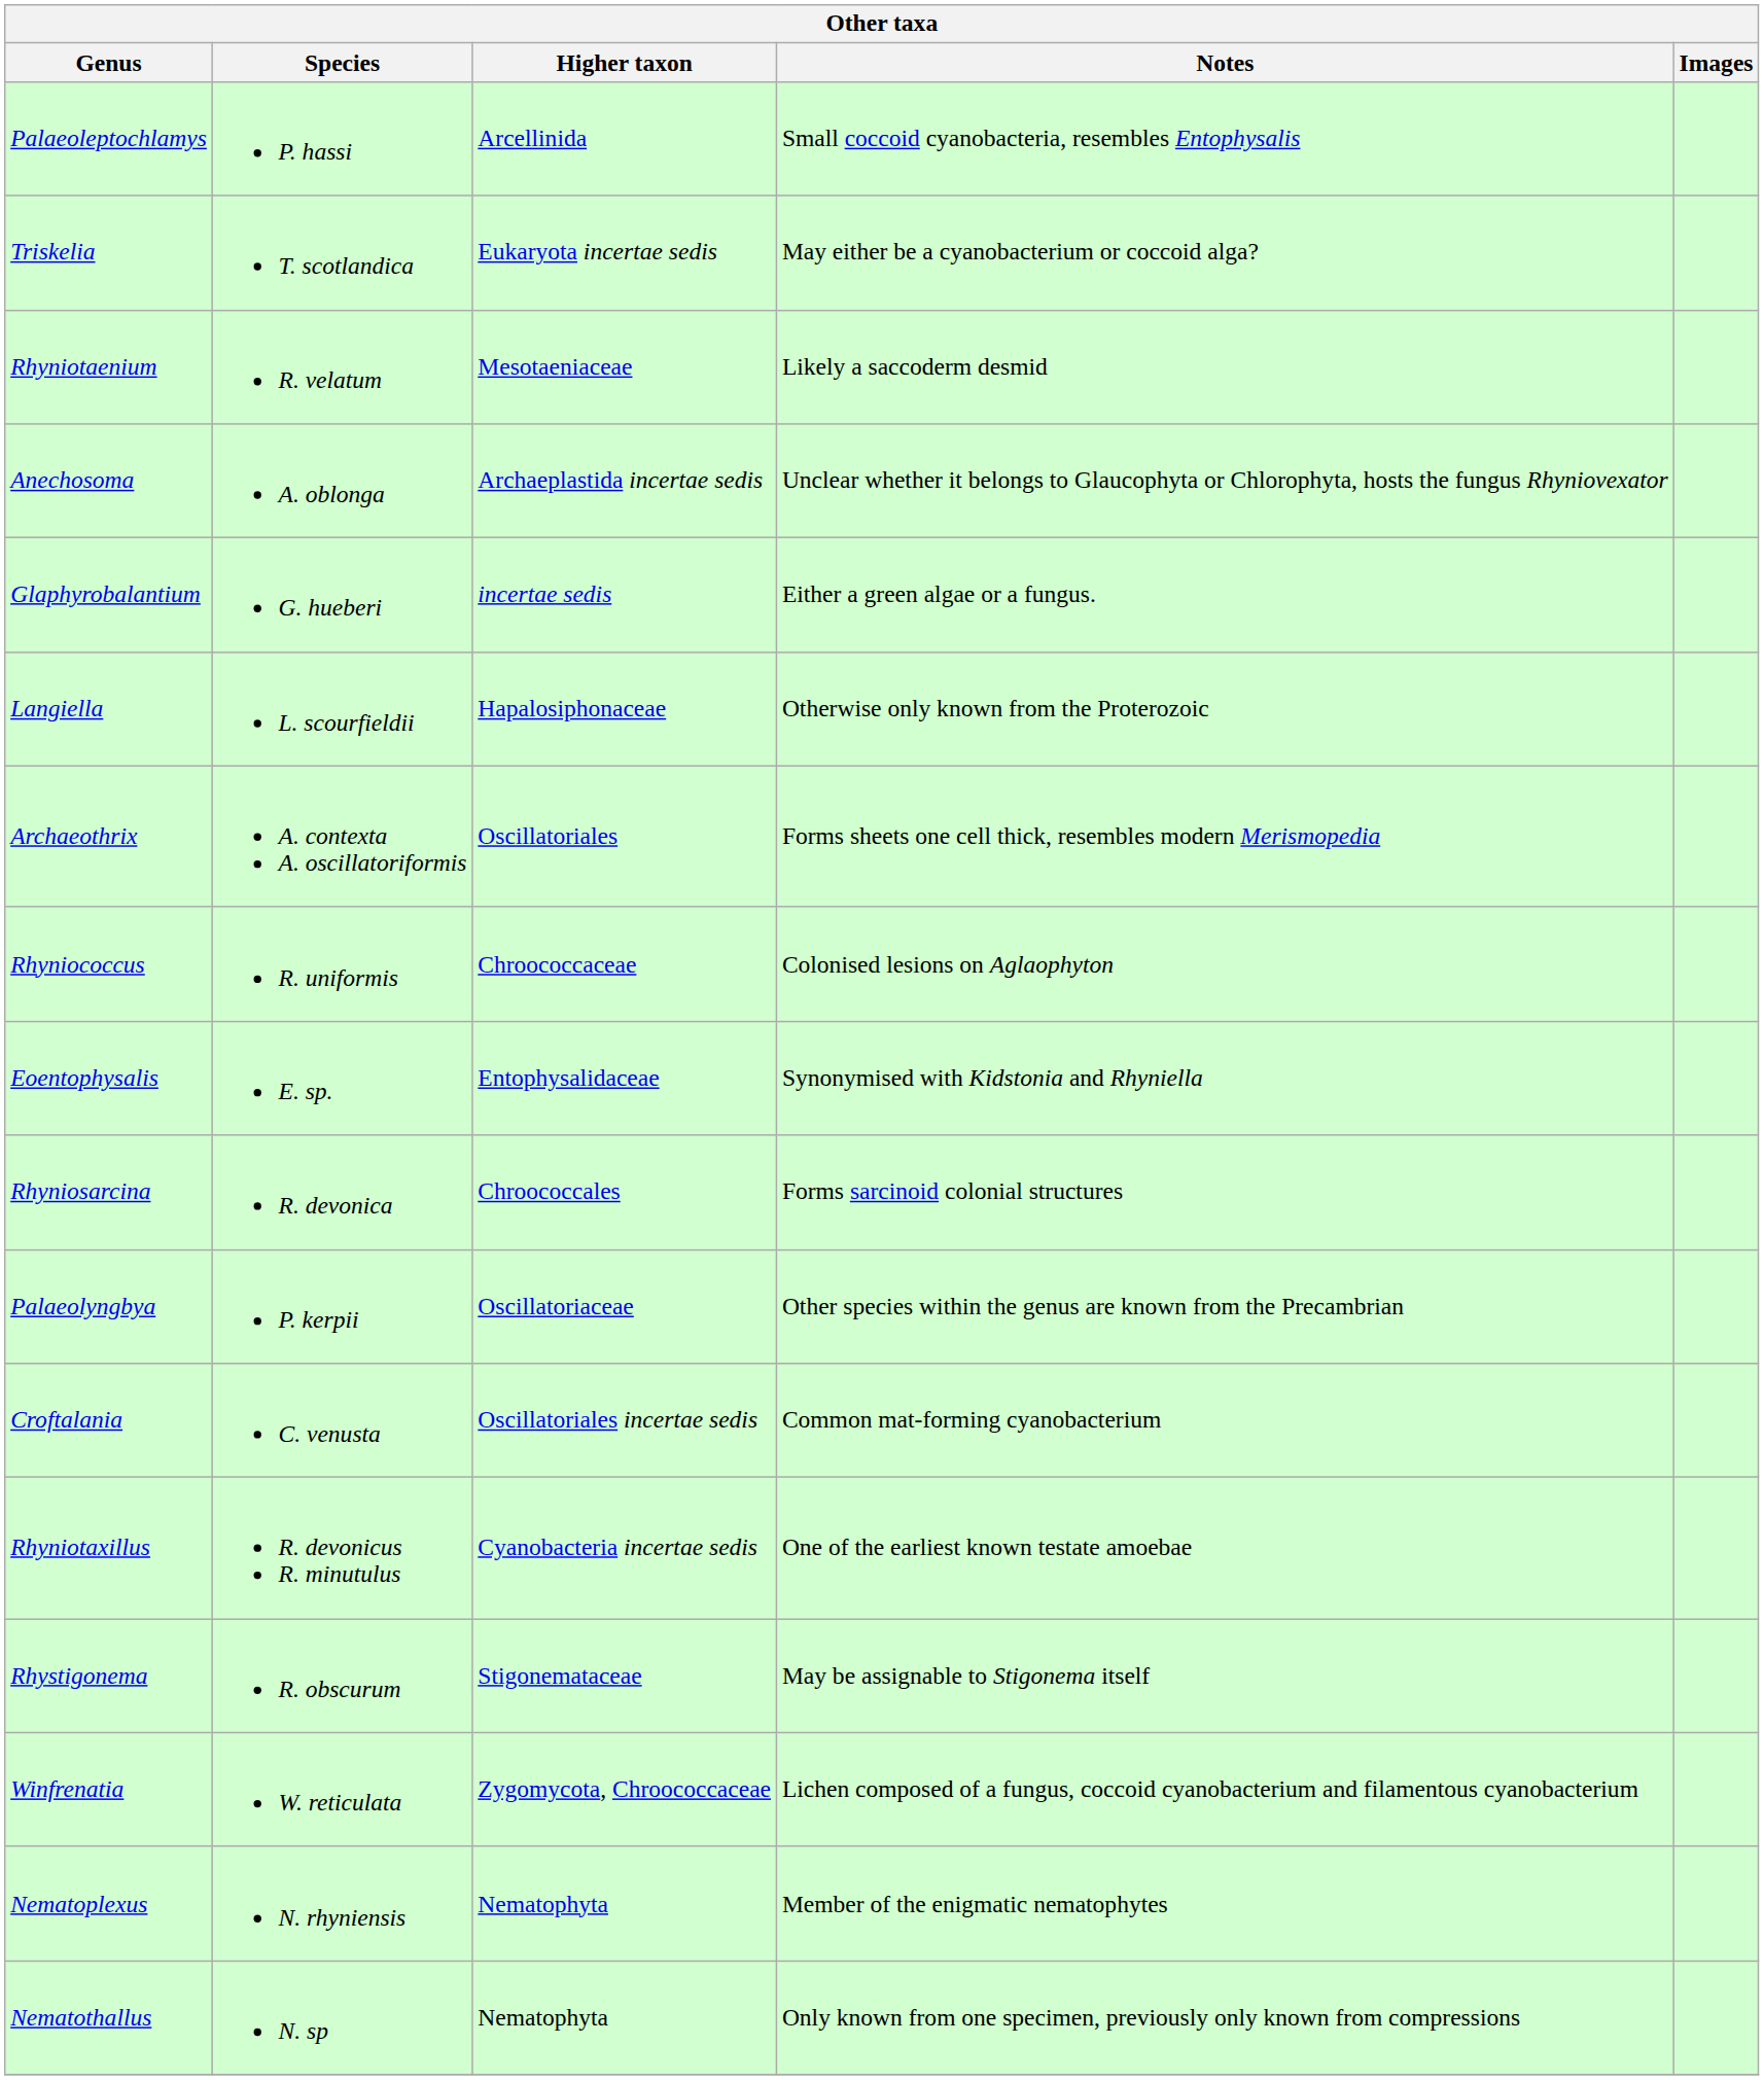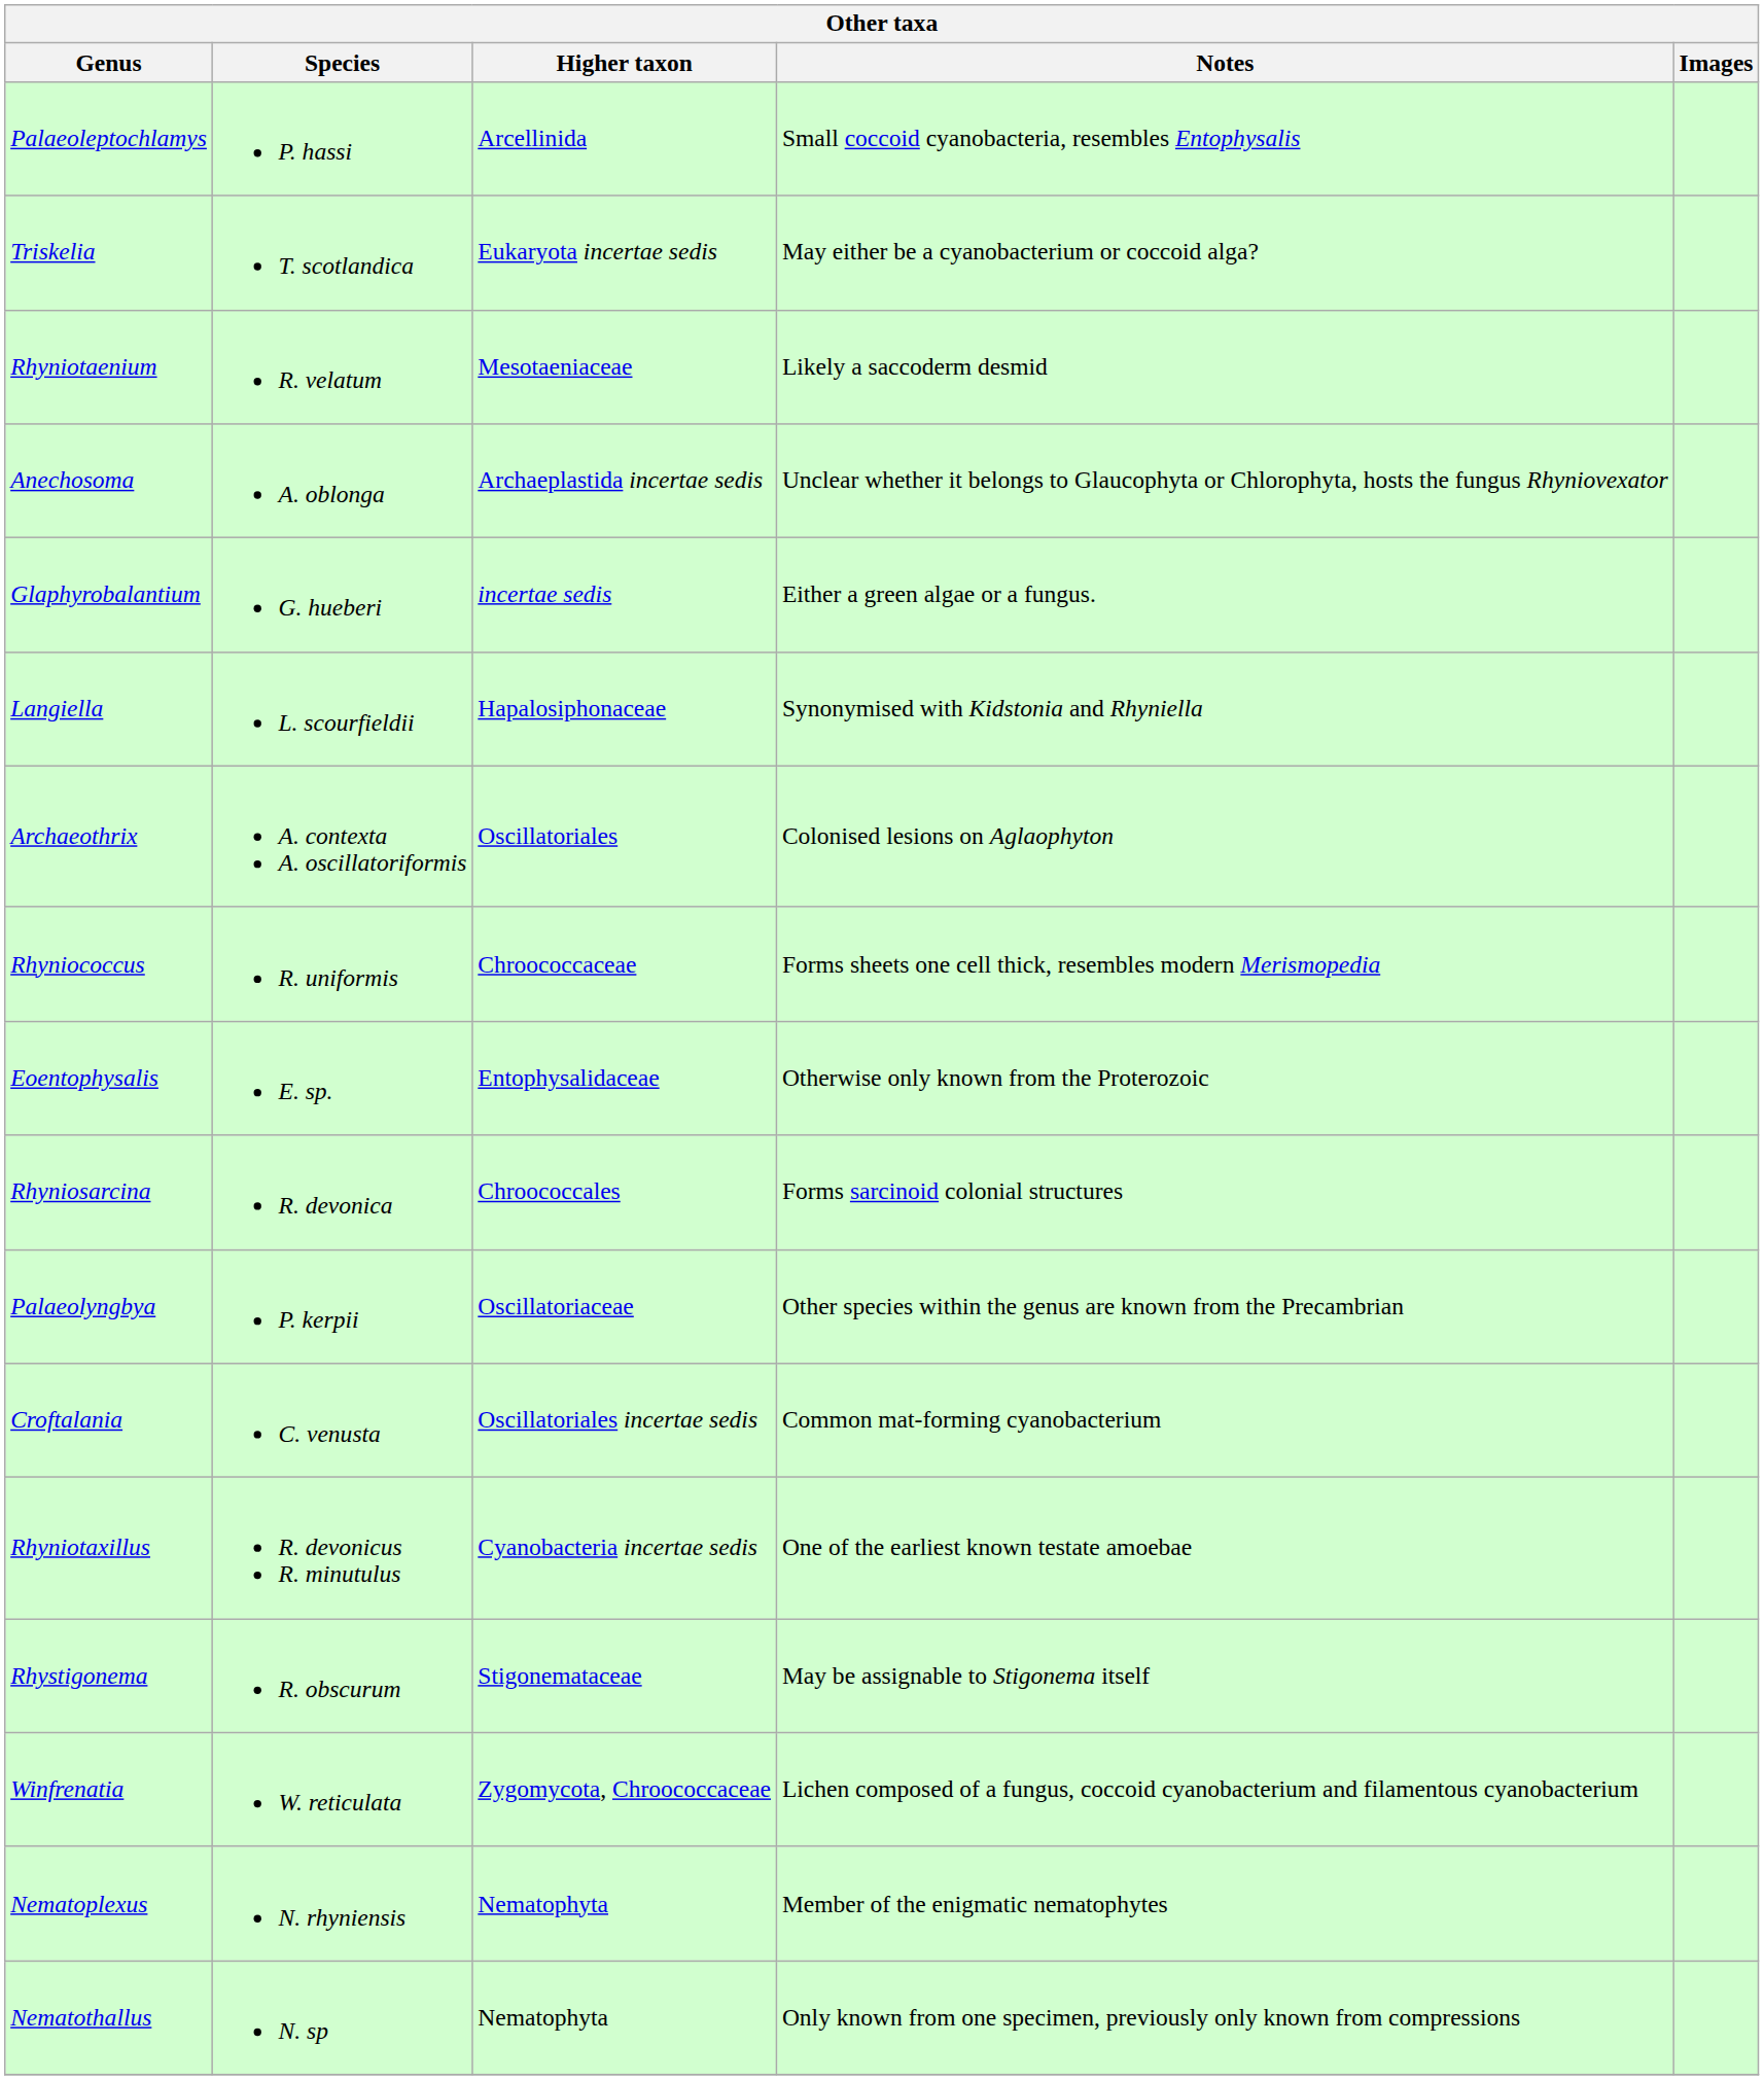Langiella | Notes: Otherwise only known from the Proterozoic -> Synonymised with Kidstonia and Rhyniella
Archaeothrix | Notes: Forms sheets one cell thick, resembles modern Merismopedia -> Colonised lesions on Aglaophyton
Rhyniococcus | Notes: Colonised lesions on Aglaophyton -> Forms sheets one cell thick, resembles modern Merismopedia
Eoentophysalis | Notes: Synonymised with Kidstonia and Rhyniella -> Otherwise only known from the Proterozoic
